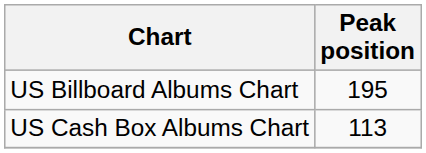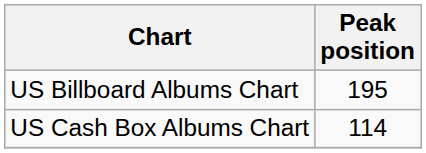US Cash Box Albums Chart | Peak position: 113 -> 114
